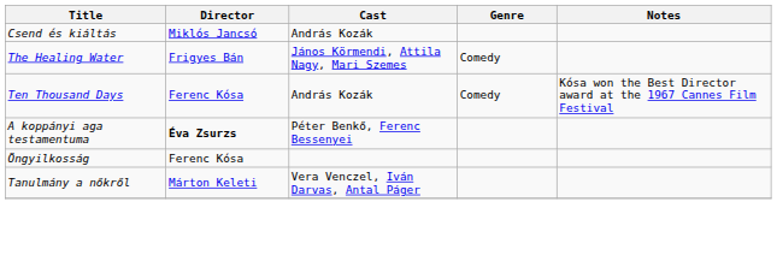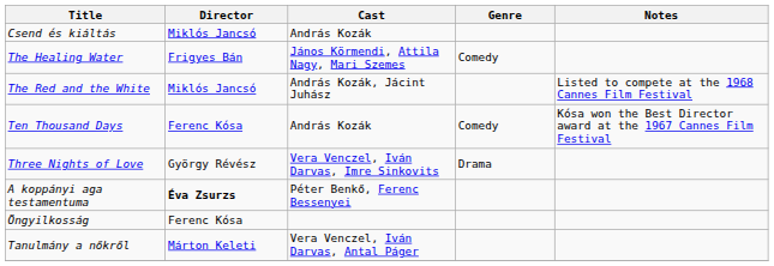+ row: The Red and the White | Miklós Jancsó | András Kozák, Jácint Juhász | Listed to compete at the 1968 Cannes Film Festival
+ row: Three Nights of Love | György Révész | Vera Venczel, Iván Darvas, Imre Sinkovits | Drama
